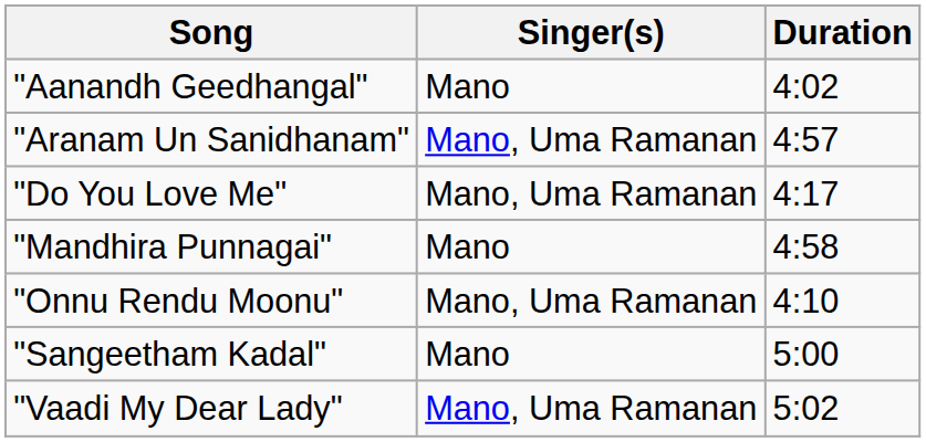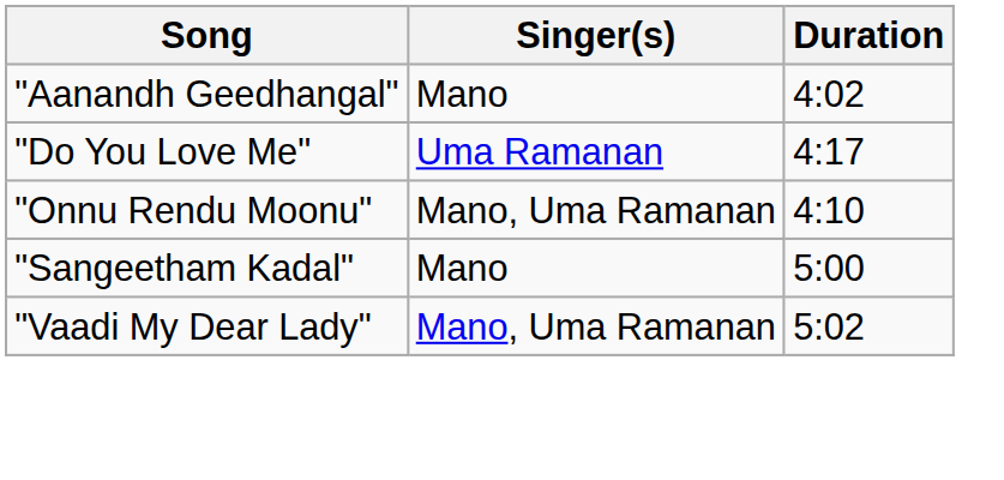- row: "Aranam Un Sanidhanam" | Mano, Uma Ramanan | 4:57
"Do You Love Me" | Singer(s): Mano, Uma Ramanan -> Uma Ramanan
- row: "Mandhira Punnagai" | Mano | 4:58
